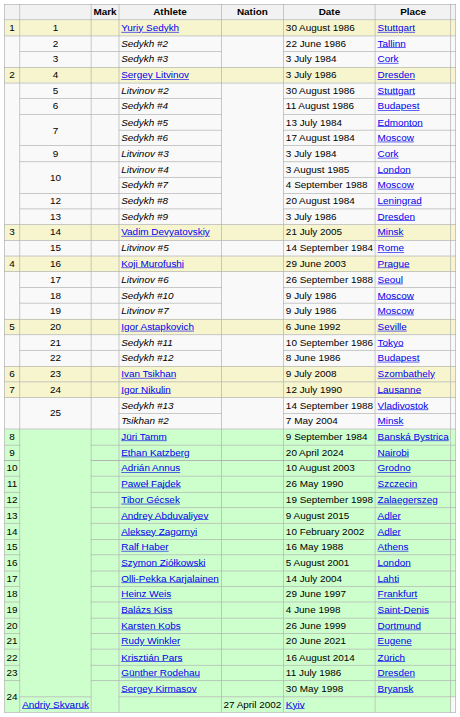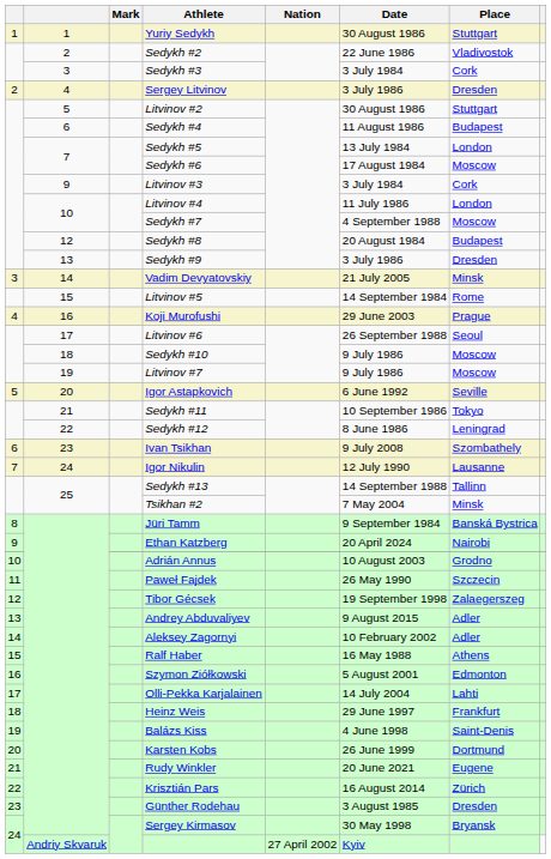Sedykh #2 | Place: Tallinn -> Vladivostok
Sedykh #5 | Place: Edmonton -> London
Litvinov #4 | Date: 3 August 1985 -> 11 July 1986
Sedykh #8 | Place: Leningrad -> Budapest
Sedykh #12 | Place: Budapest -> Leningrad
Sedykh #13 | Place: Vladivostok -> Tallinn
Szymon Ziółkowski | Place: London -> Edmonton
Günther Rodehau | Date: 11 July 1986 -> 3 August 1985
